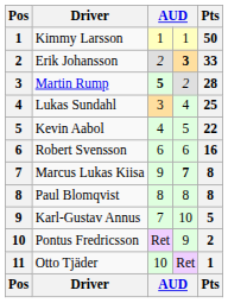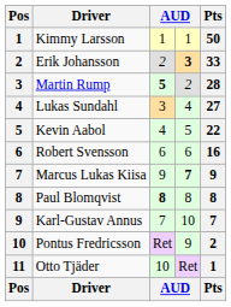Lukas Sundahl | Pts: 25 -> 27
Marcus Lukas Kiisa | Pts: 8 -> 9
Paul Blomqvist | column 3: normal -> bold
Karl-Gustav Annus | Pts: 5 -> 7
